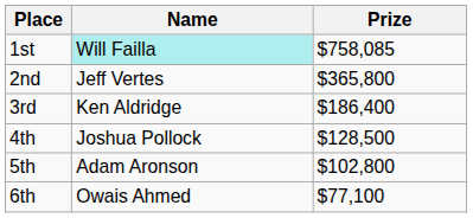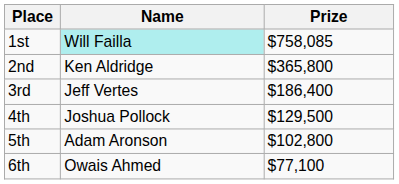2nd | Name: Jeff Vertes -> Ken Aldridge
3rd | Name: Ken Aldridge -> Jeff Vertes
4th | Prize: $128,500 -> $129,500
